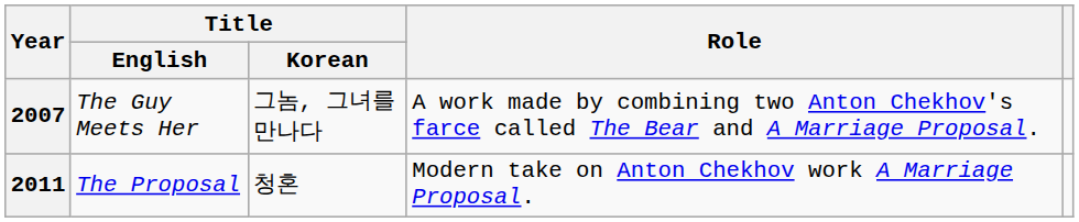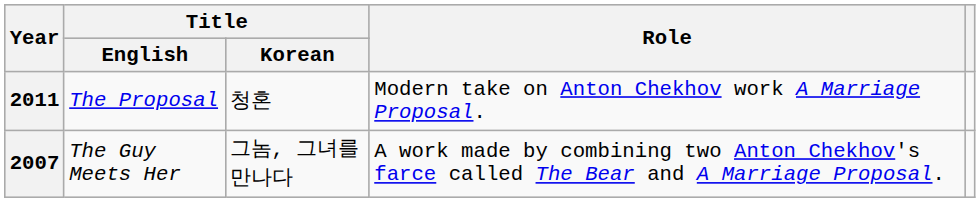rows swapped: 2011 <-> 2007
